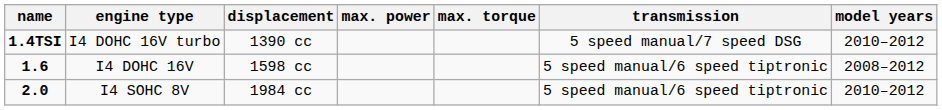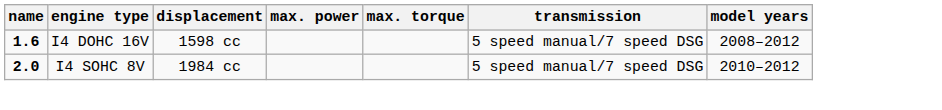- row: 1.4TSI | I4 DOHC 16V turbo | 1390 cc | 5 speed manual/7 speed DSG | 2010–2012
I4 DOHC 16V | transmission: 5 speed manual/6 speed tiptronic -> 5 speed manual/7 speed DSG
I4 SOHC 8V | transmission: 5 speed manual/6 speed tiptronic -> 5 speed manual/7 speed DSG
